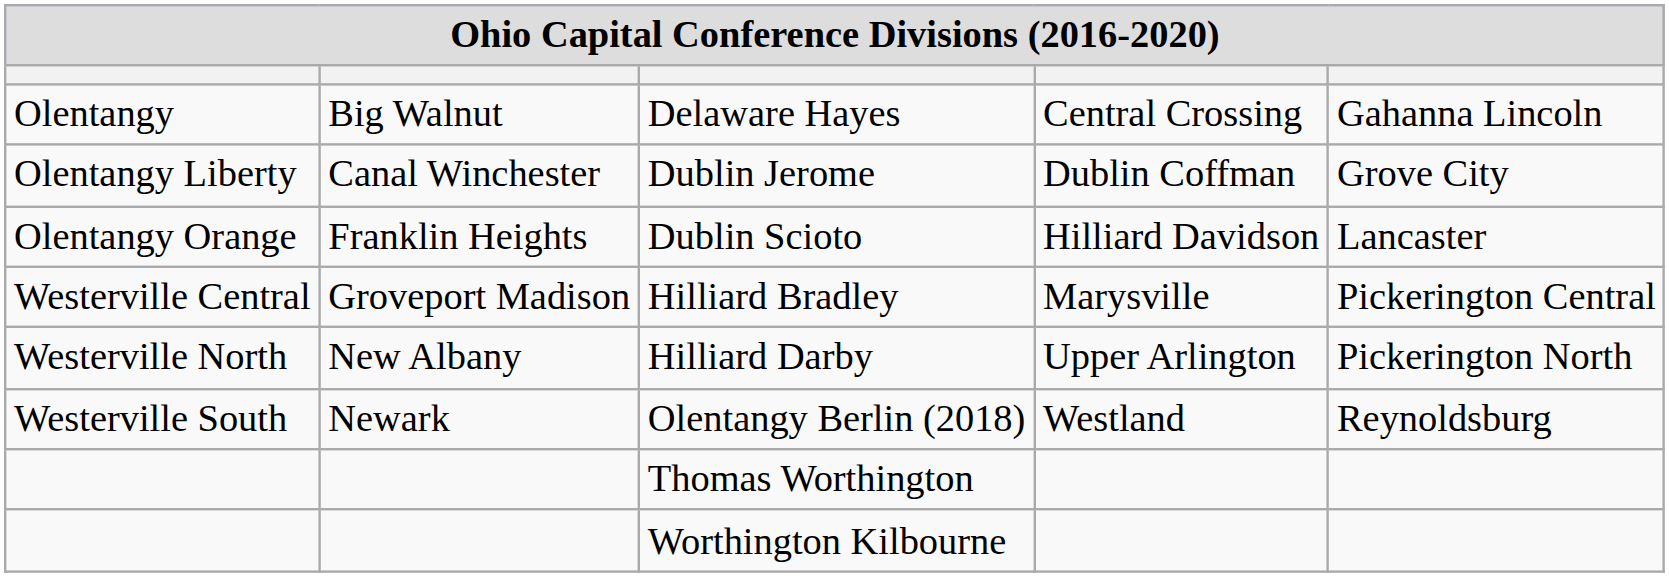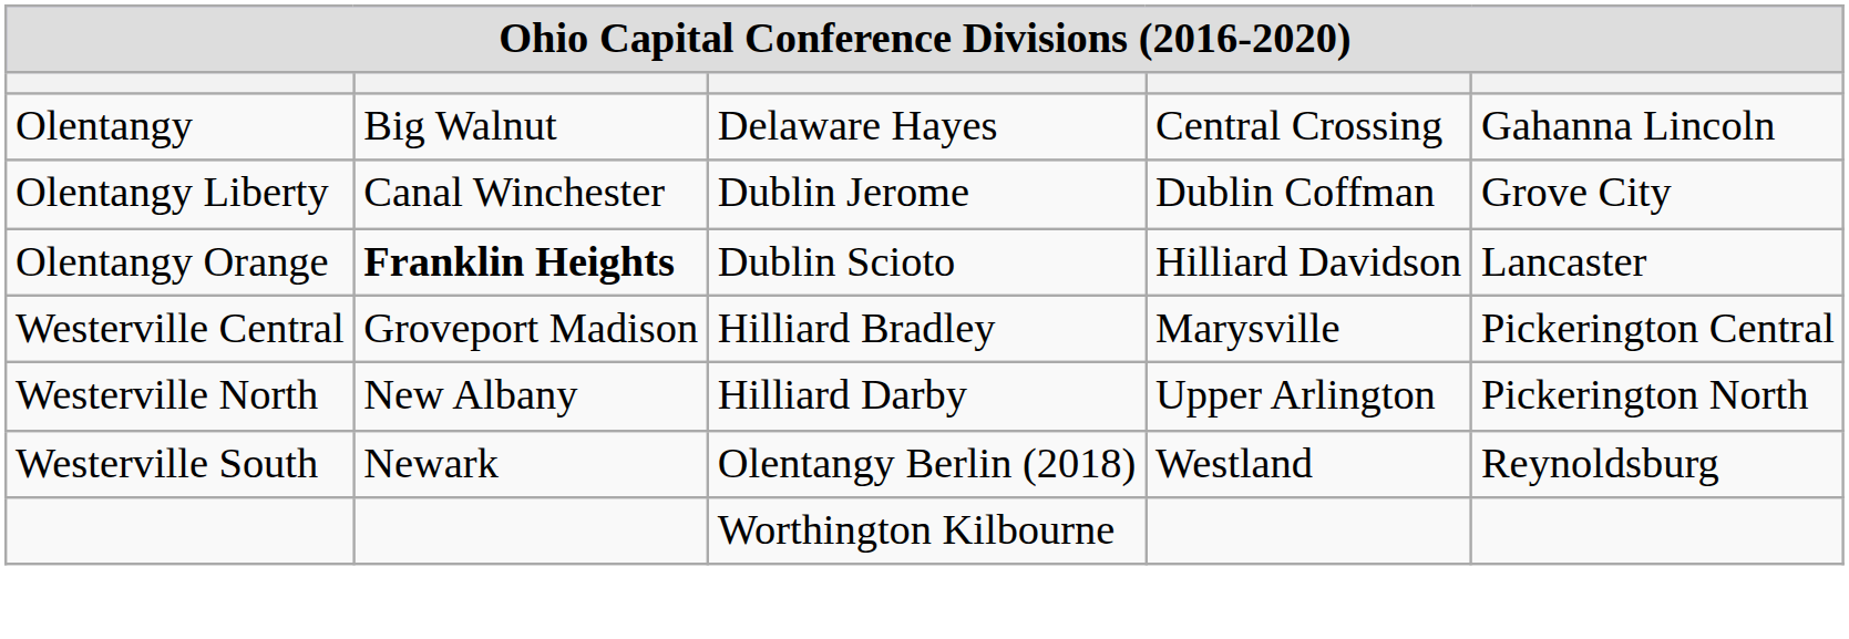Dublin Scioto | column 2: normal -> bold
- row: Thomas Worthington
